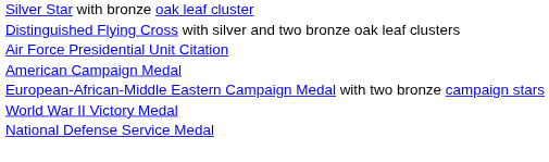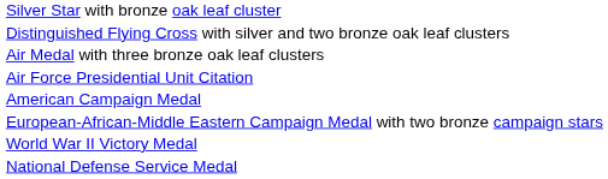+ row: Air Medal with three bronze oak leaf clusters
